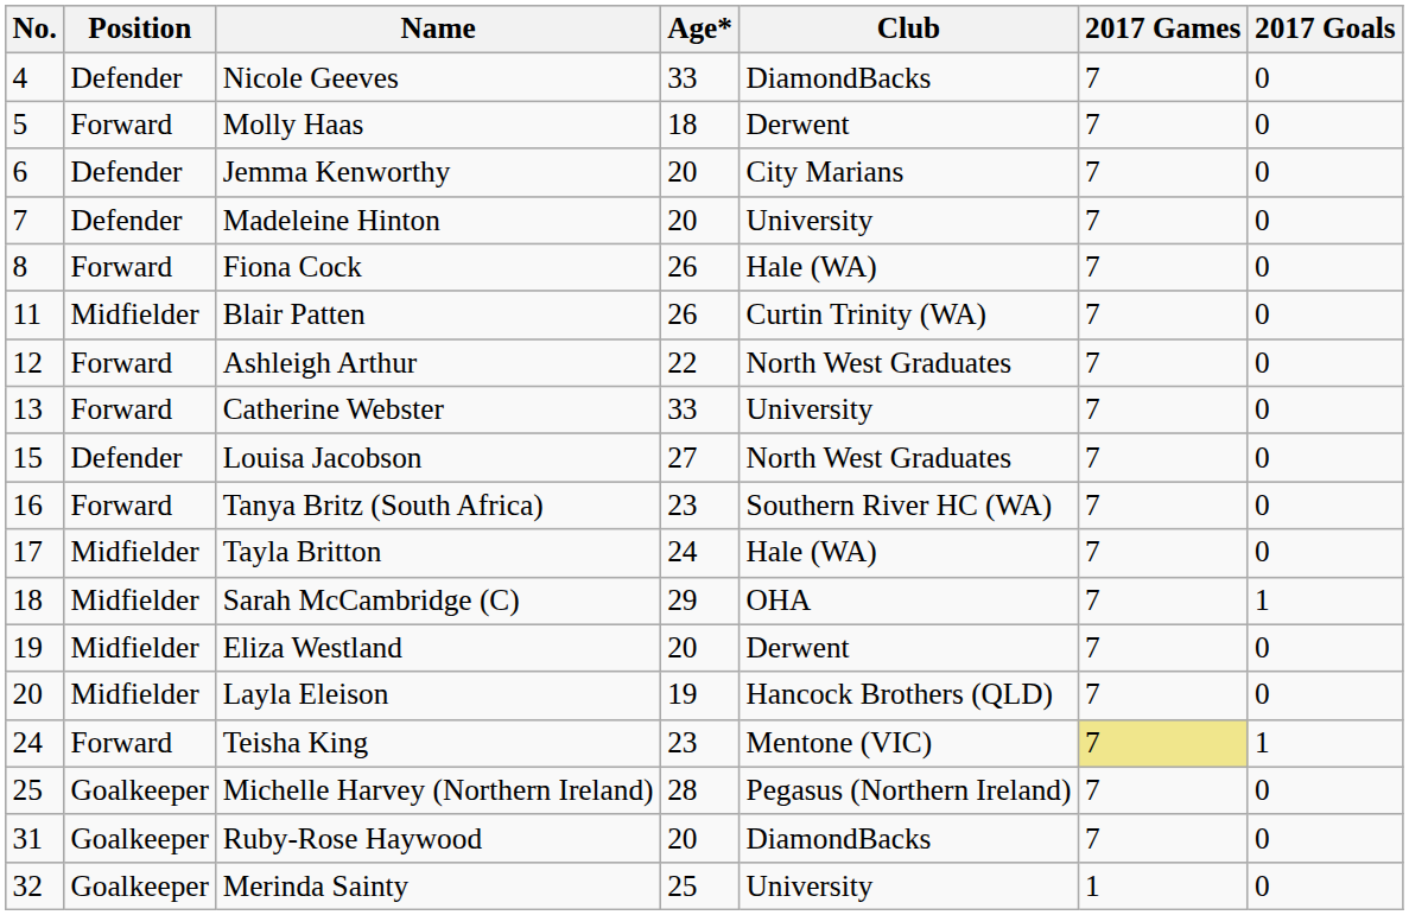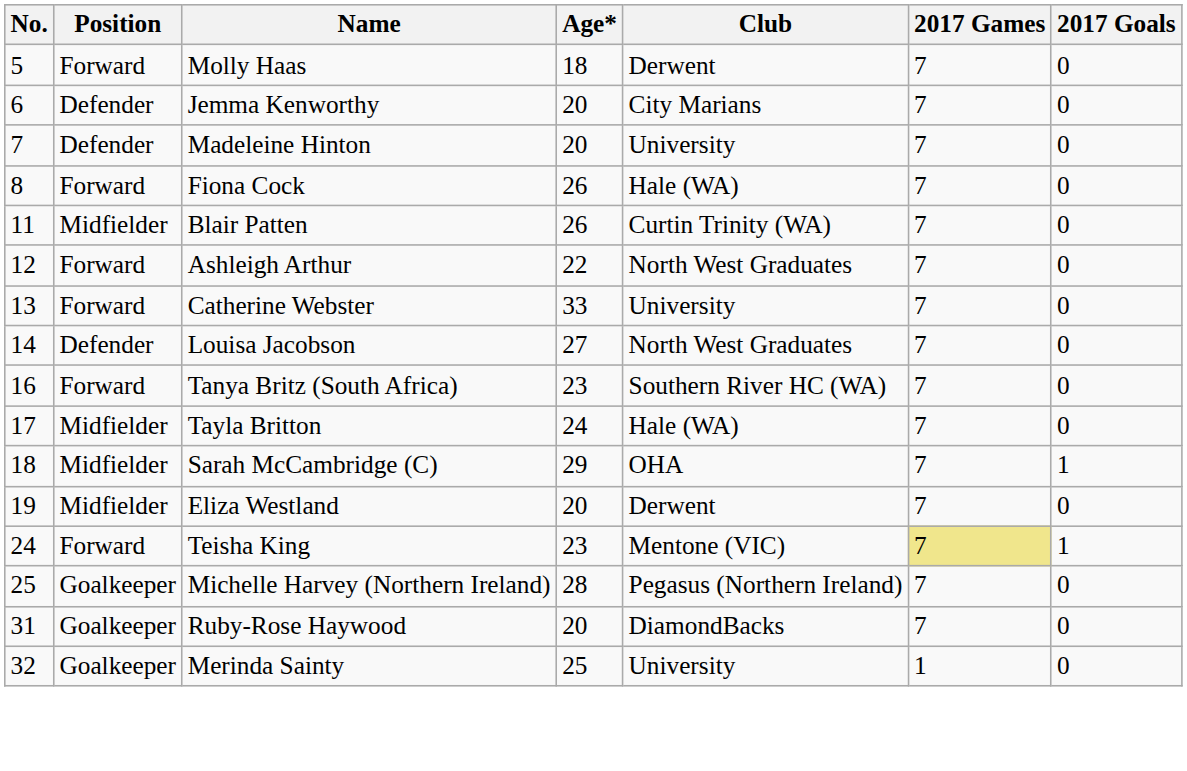- row: 4 | Defender | Nicole Geeves | 33 | DiamondBacks | 7 | 0
Louisa Jacobson | No.: 15 -> 14
- row: 20 | Midfielder | Layla Eleison | 19 | Hancock Brothers (QLD) | 7 | 0
